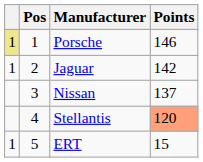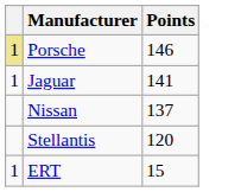- column: Pos | 1 | 2 | 3 | 4 | 5
Jaguar | Points: 142 -> 141
Stellantis | Points: lightsalmon background -> no background
